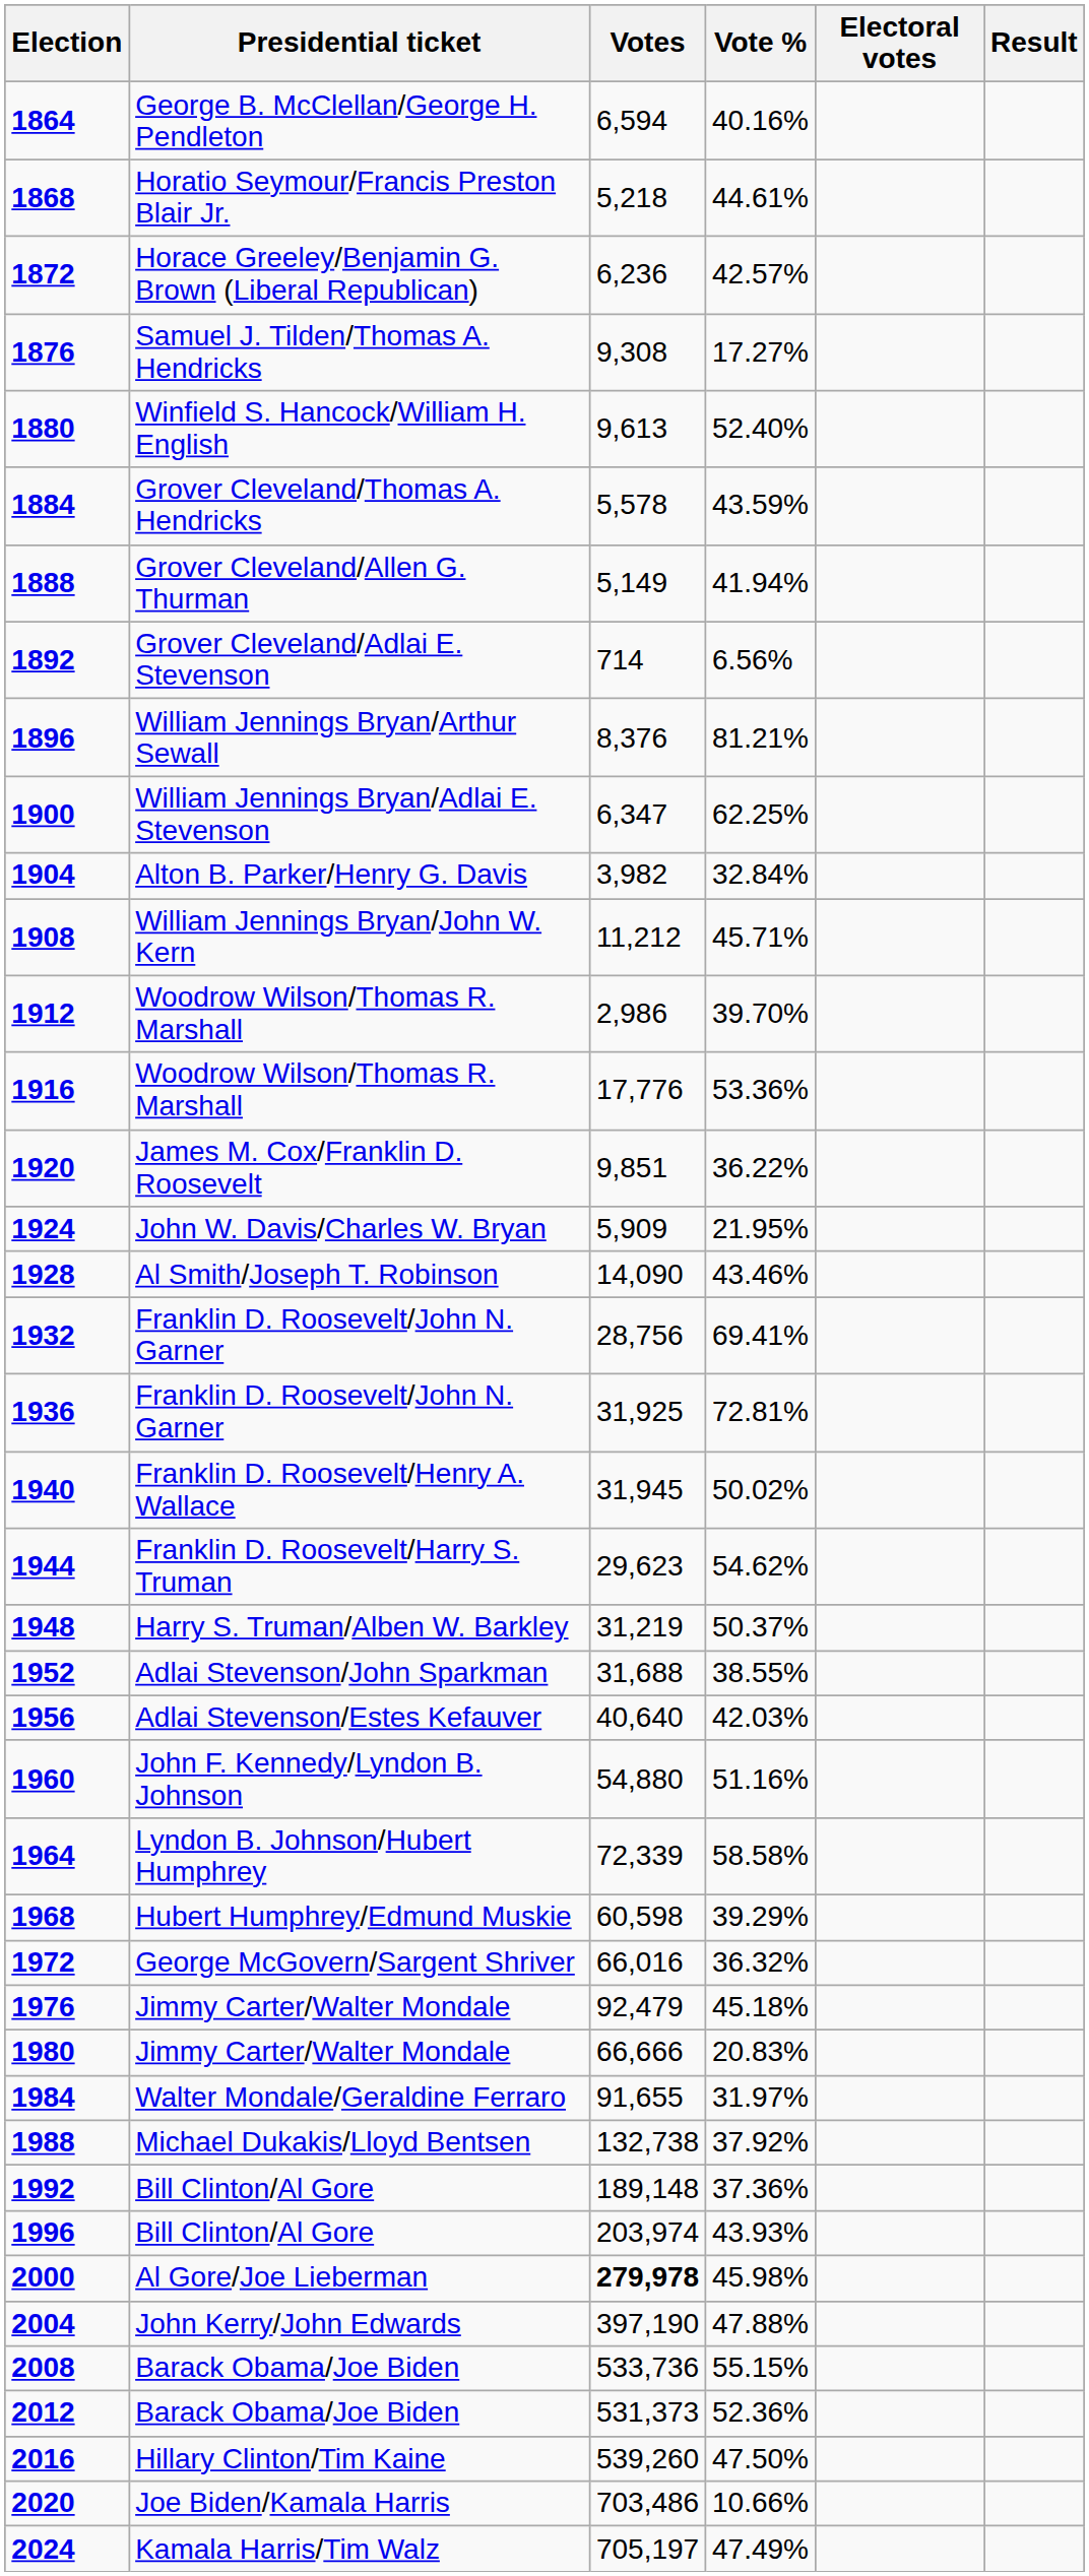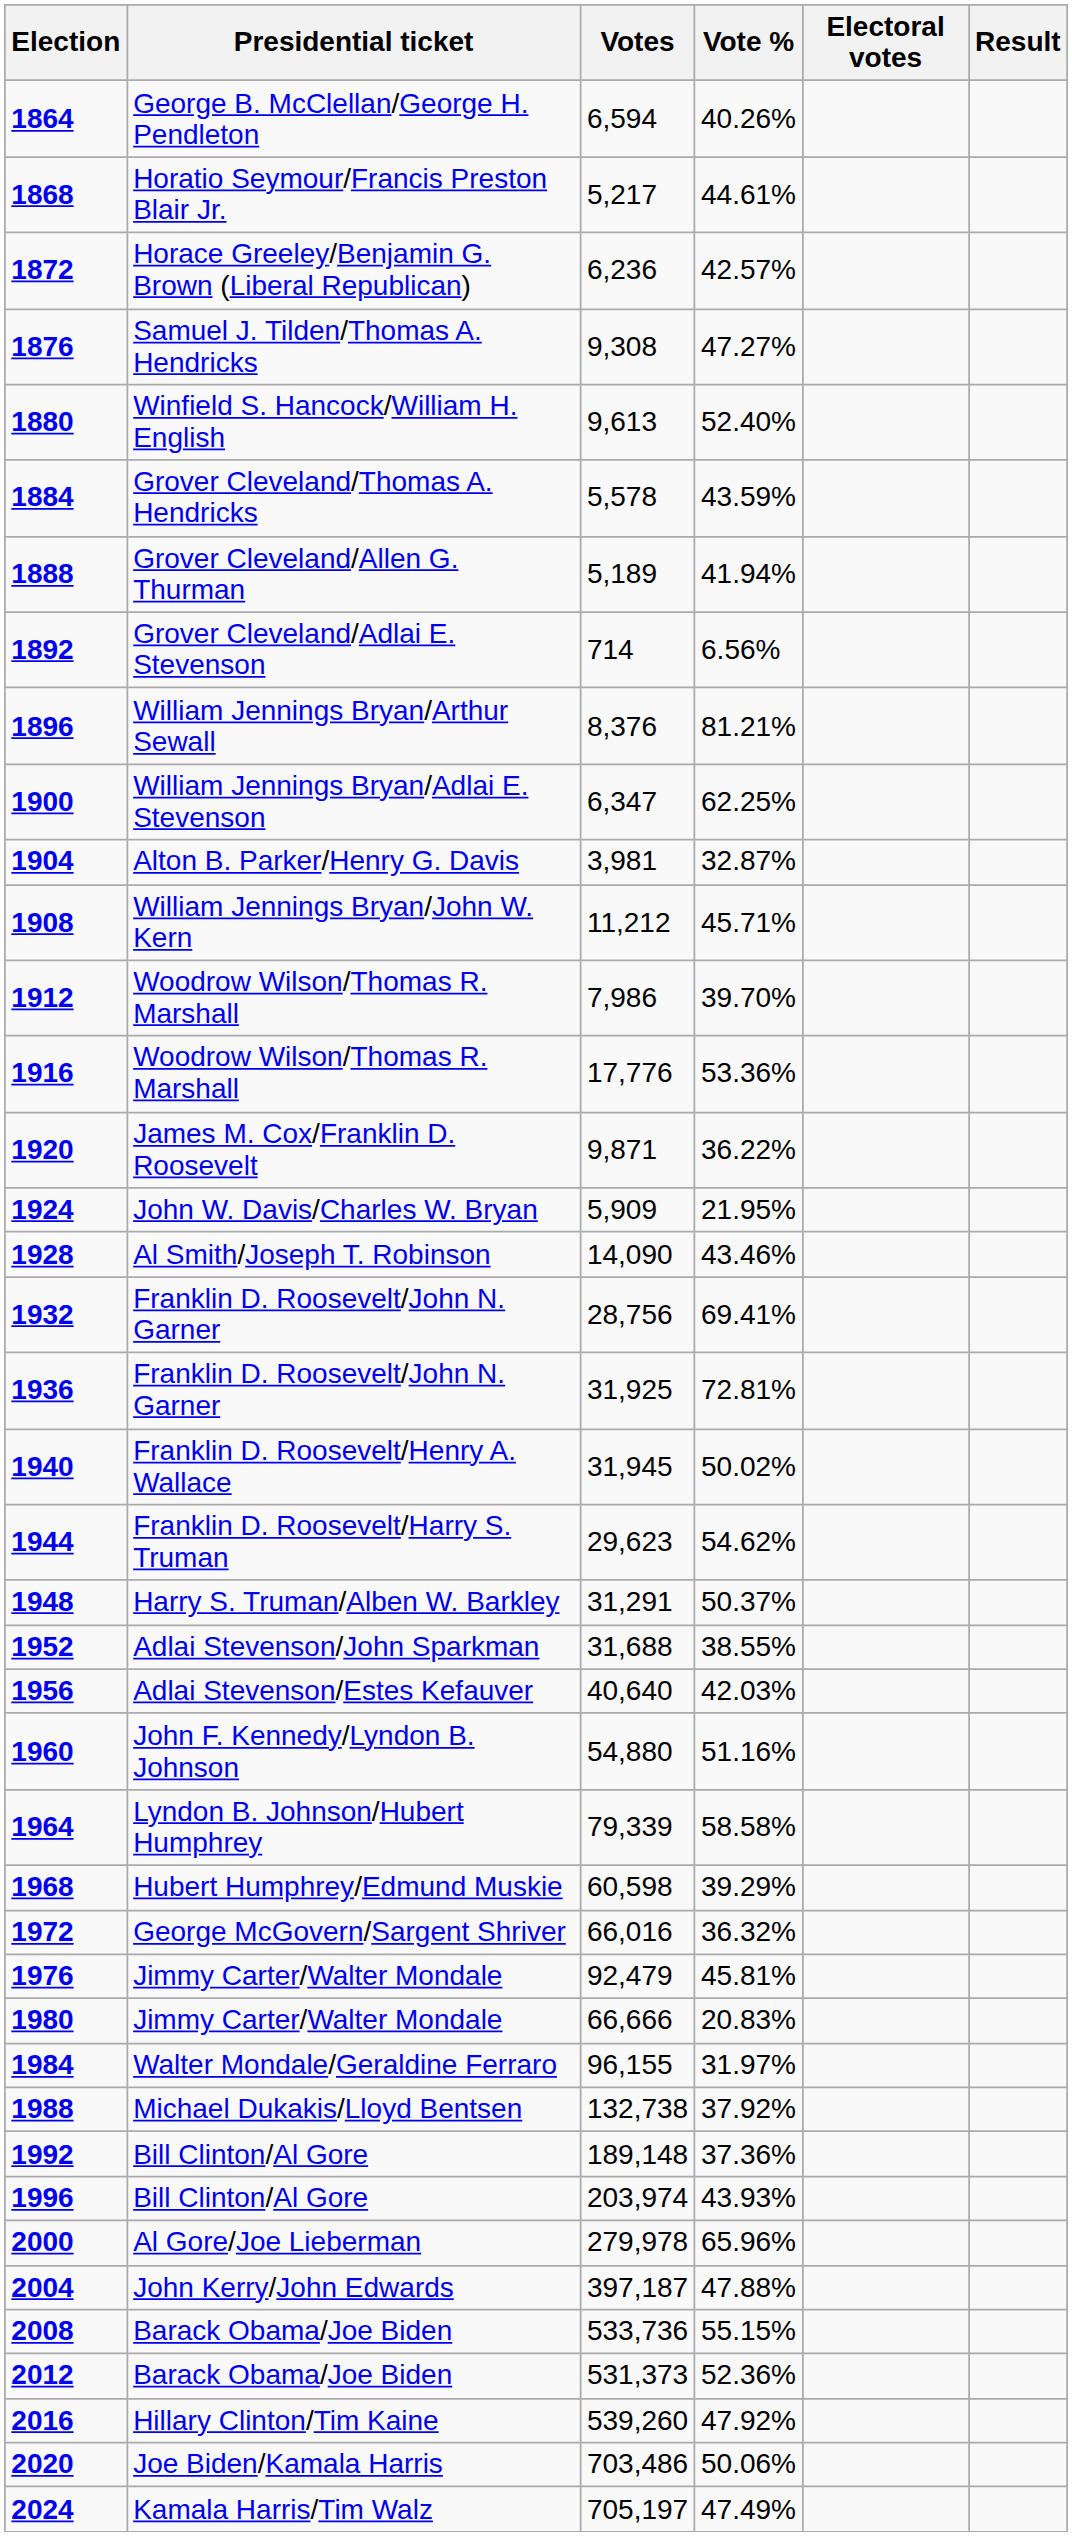1864 | Vote %: 40.16% -> 40.26%
1868 | Votes: 5,218 -> 5,217
1876 | Vote %: 17.27% -> 47.27%
1888 | Votes: 5,149 -> 5,189
1904 | Votes: 3,982 -> 3,981
1904 | Vote %: 32.84% -> 32.87%
1912 | Votes: 2,986 -> 7,986
1920 | Votes: 9,851 -> 9,871
1948 | Votes: 31,219 -> 31,291
1964 | Votes: 72,339 -> 79,339
1976 | Vote %: 45.18% -> 45.81%
1984 | Votes: 91,655 -> 96,155
2000 | Votes: bold -> normal
2000 | Vote %: 45.98% -> 65.96%
2004 | Votes: 397,190 -> 397,187
2016 | Vote %: 47.50% -> 47.92%
2020 | Vote %: 10.66% -> 50.06%
